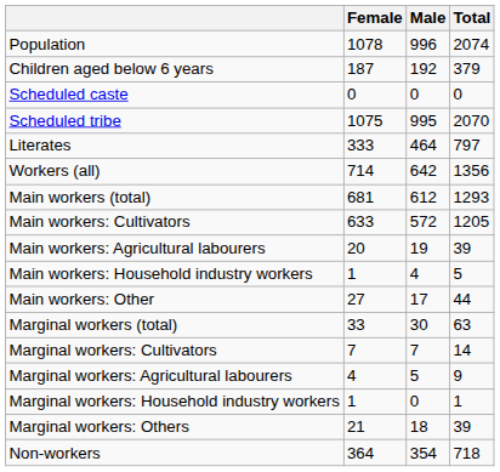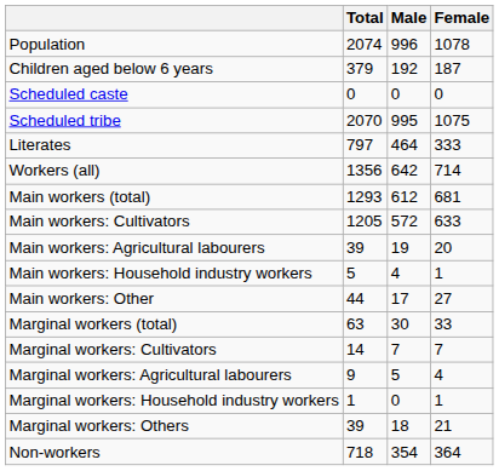columns swapped: Total <-> Female
